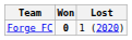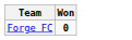- column: Lost | 1 (2020)
